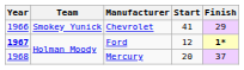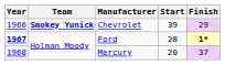Chevrolet | Team: normal -> bold
Chevrolet | Start: 41 -> 39
Ford | Start: 12 -> 28
